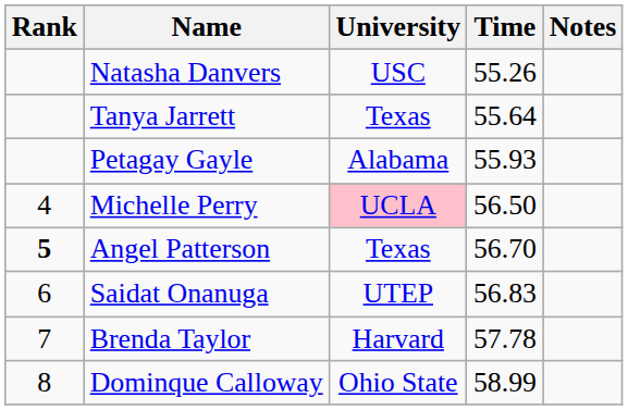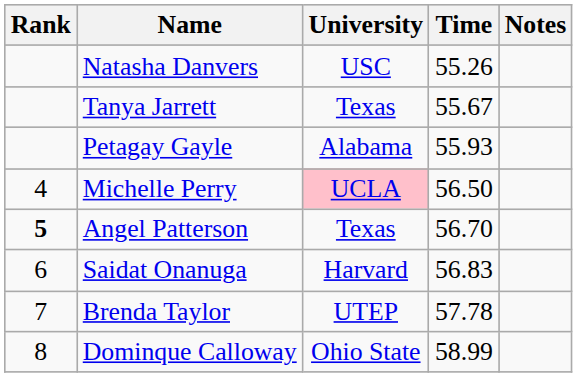Tanya Jarrett | Time: 55.64 -> 55.67
Saidat Onanuga | University: UTEP -> Harvard
Brenda Taylor | University: Harvard -> UTEP
